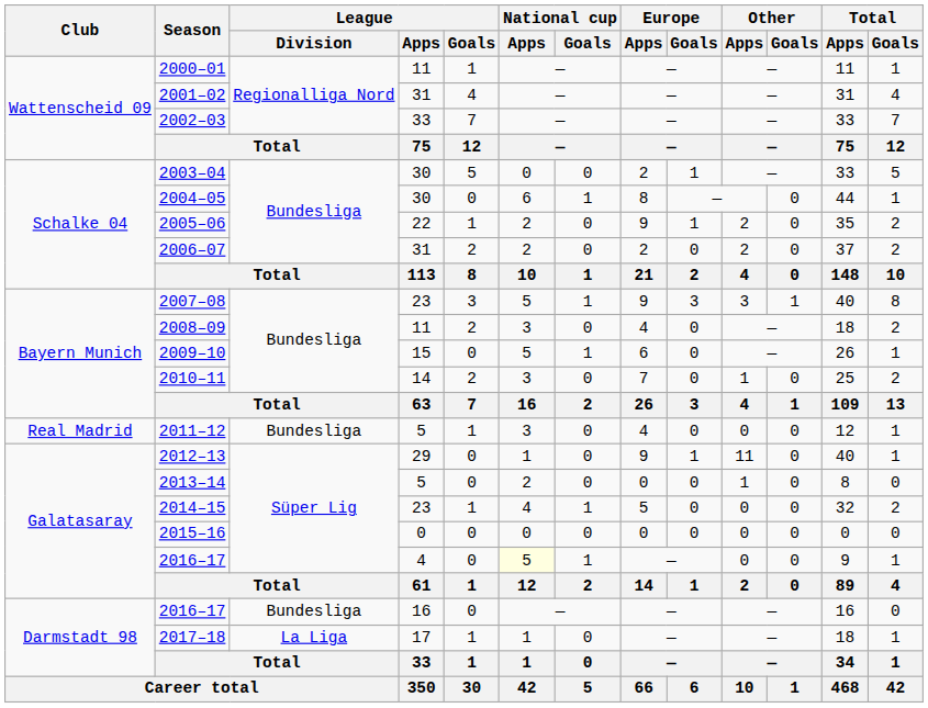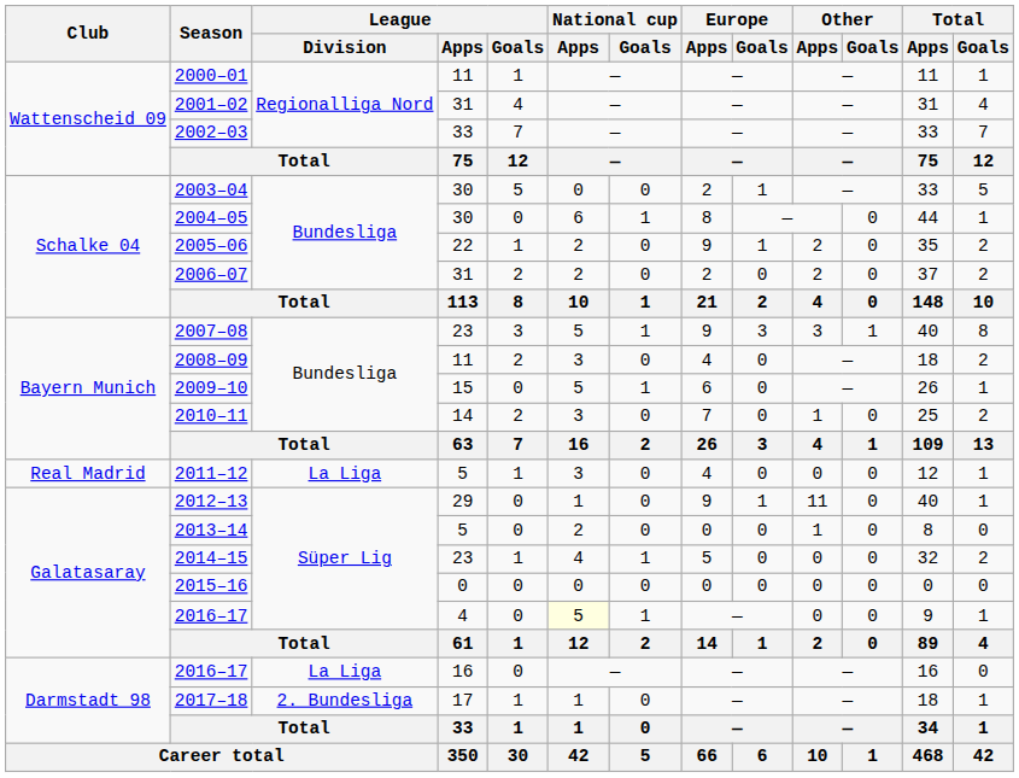2011–12 | League / Division: Bundesliga -> La Liga
2016–17 / 16 | League / Division: Bundesliga -> La Liga
2017–18 | League / Division: La Liga -> 2. Bundesliga
